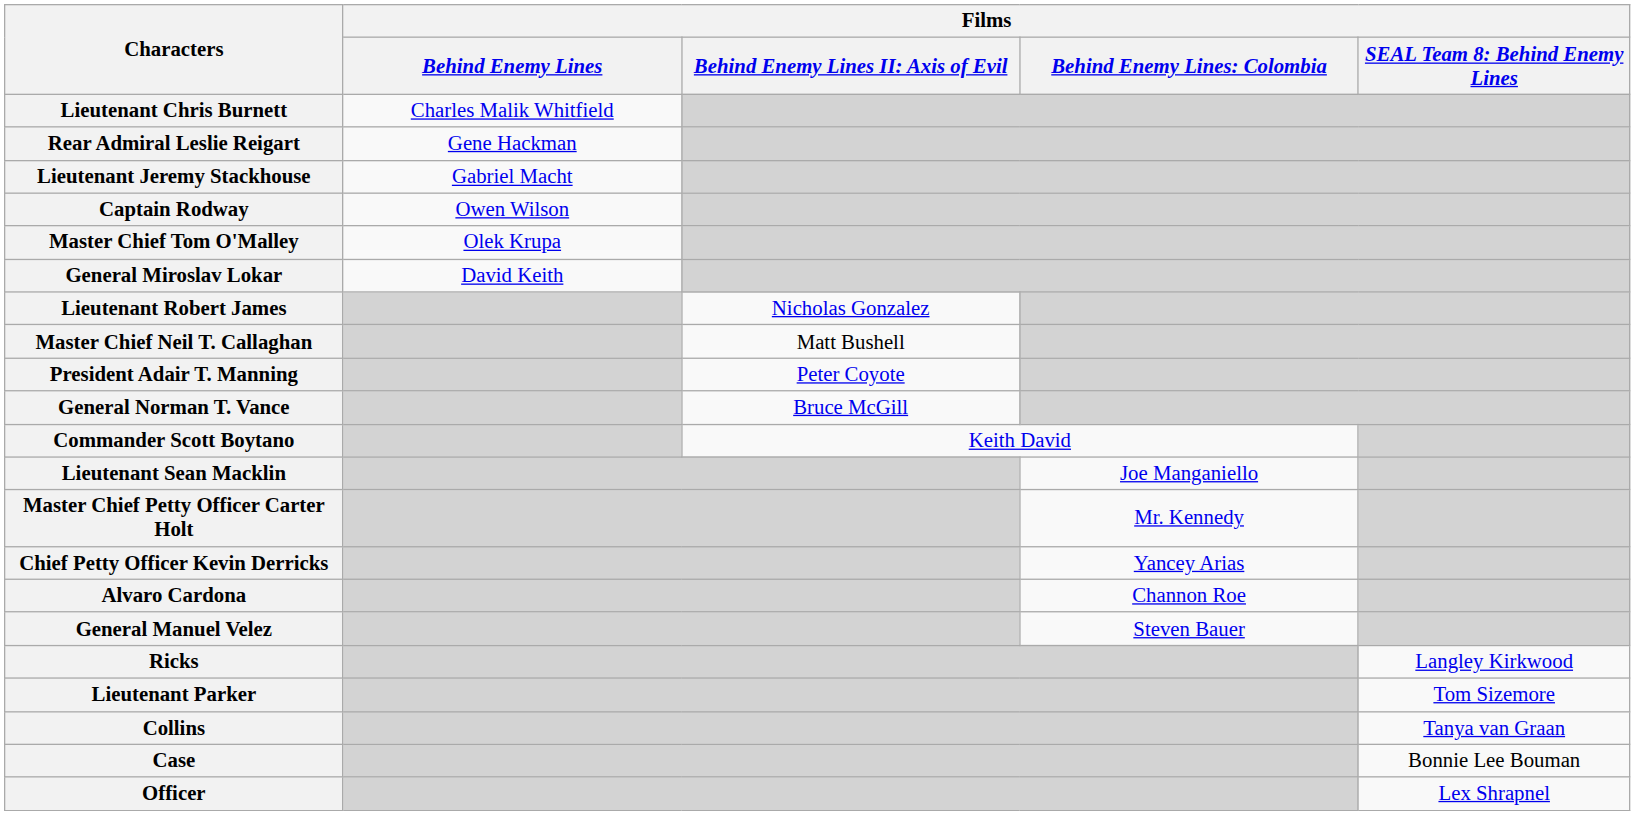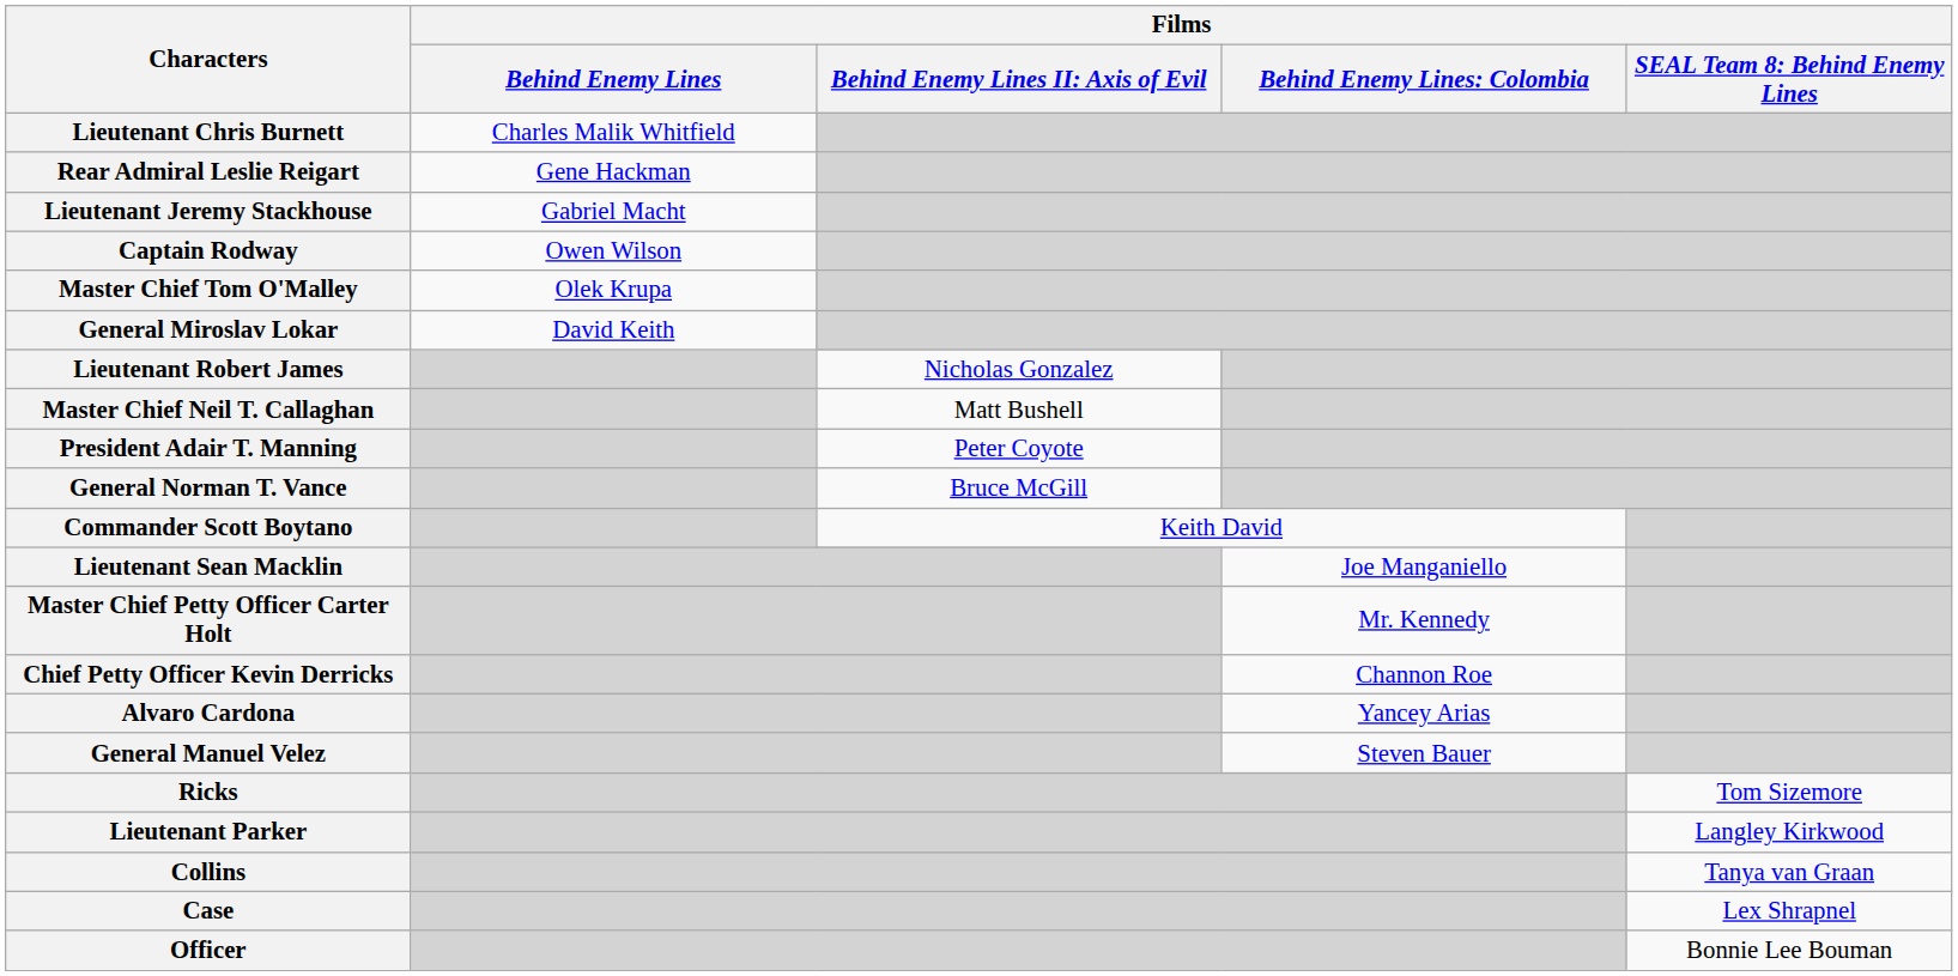Chief Petty Officer Kevin Derricks | column 4: Yancey Arias -> Channon Roe
Alvaro Cardona | column 4: Channon Roe -> Yancey Arias
Ricks | column 5: Langley Kirkwood -> Tom Sizemore
Lieutenant Parker | column 5: Tom Sizemore -> Langley Kirkwood
Case | column 5: Bonnie Lee Bouman -> Lex Shrapnel
Officer | column 5: Lex Shrapnel -> Bonnie Lee Bouman
